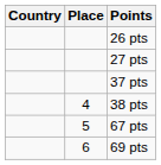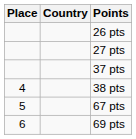columns swapped: Place <-> Country
